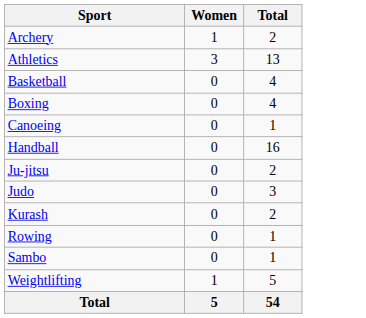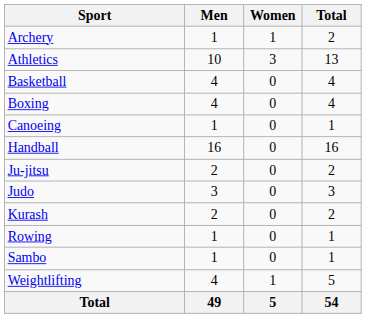+ column: Men | 1 | 10 | 4 | 4 | 1 | 16 | 2 | 3 | 2 | 1 | 1 | 4 | 49
